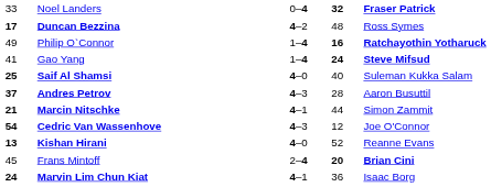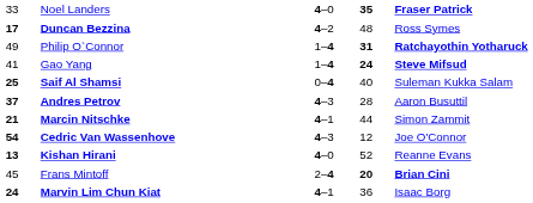Noel Landers | column 3: 0–4 -> 4–0
Noel Landers | column 4: 32 -> 35
Philip O`Connor | column 4: 16 -> 31
Saif Al Shamsi | column 3: 4–0 -> 0–4
